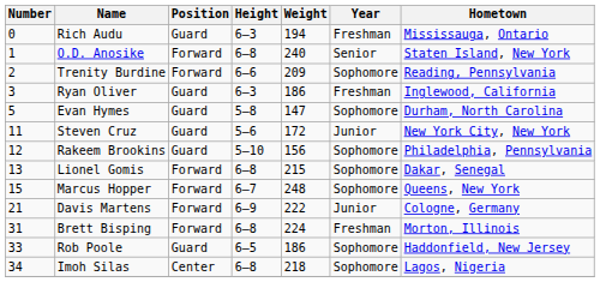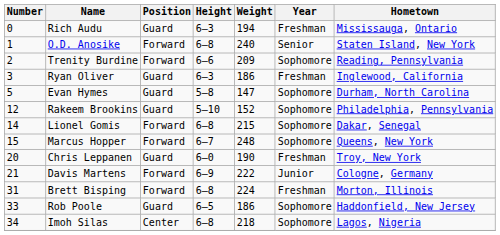- row: 11 | Steven Cruz | Guard | 5–6 | 172 | Junior | New York City, New York
Rakeem Brookins | Weight: 156 -> 152
Lionel Gomis | Number: 13 -> 14
+ row: 20 | Chris Leppanen | Guard | 6–0 | 190 | Freshman | Troy, New York
